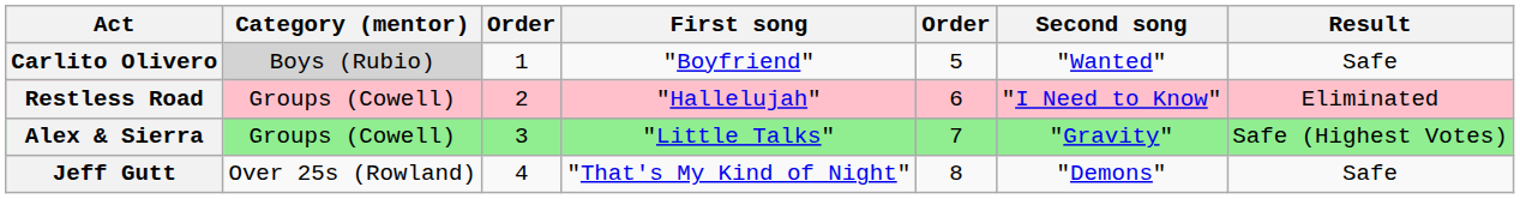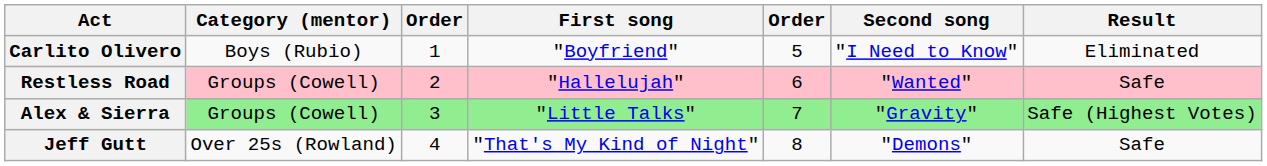Carlito Olivero | Category (mentor): lightgrey background -> no background
Carlito Olivero | Second song: "Wanted" -> "I Need to Know"
Carlito Olivero | Result: Safe -> Eliminated
Restless Road | Second song: "I Need to Know" -> "Wanted"
Restless Road | Result: Eliminated -> Safe
